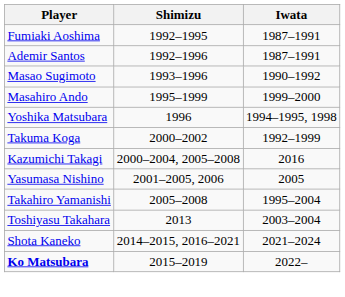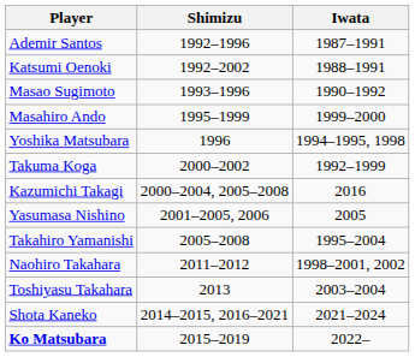- row: Fumiaki Aoshima | 1992–1995 | 1987–1991
+ row: Katsumi Oenoki | 1992–2002 | 1988–1991
+ row: Naohiro Takahara | 2011–2012 | 1998–2001, 2002
